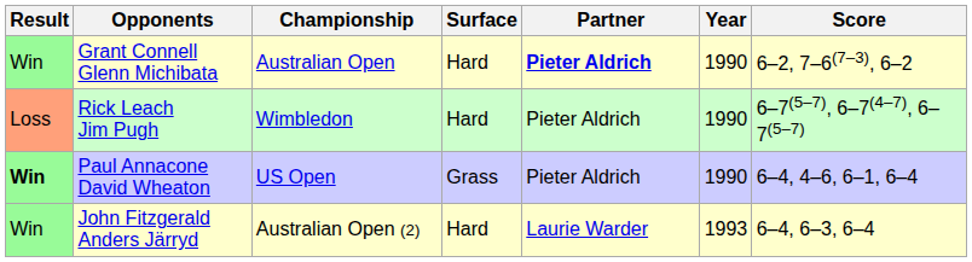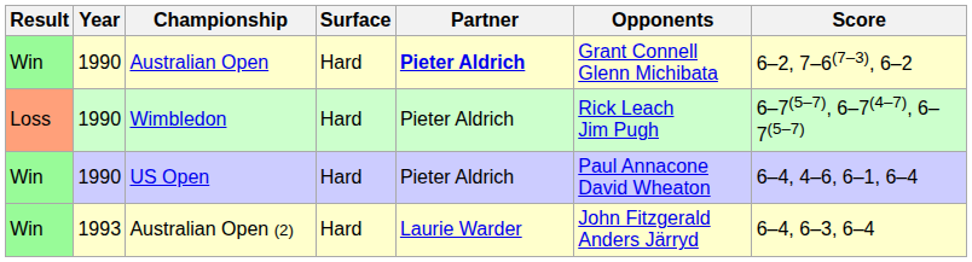columns swapped: Year <-> Opponents
US Open | Result: bold -> normal
US Open | Surface: Grass -> Hard
